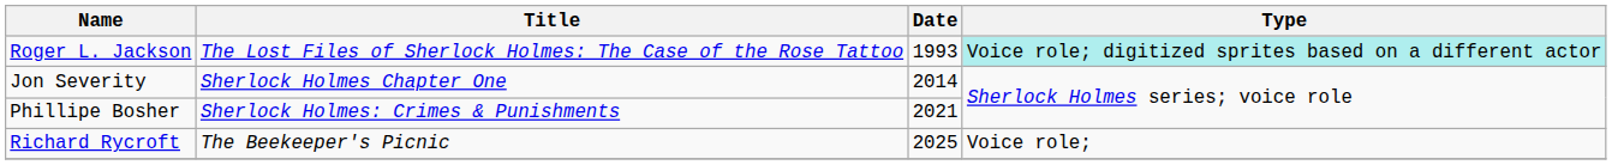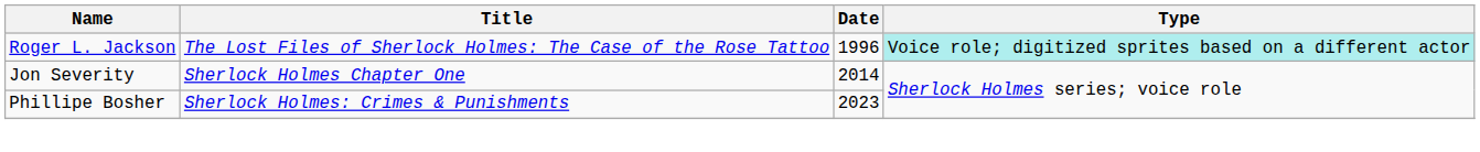Roger L. Jackson | Date: 1993 -> 1996
Phillipe Bosher | Date: 2021 -> 2023
- row: Richard Rycroft | The Beekeeper's Picnic | 2025 | Voice role;
